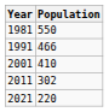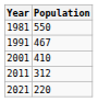1991 | Population: 466 -> 467
2011 | Population: 302 -> 312
